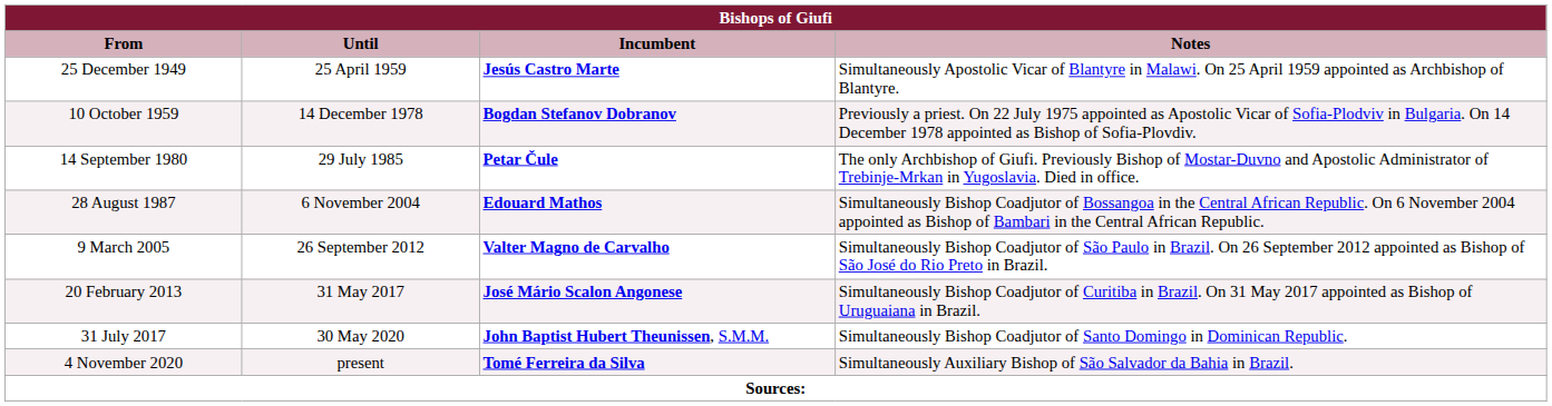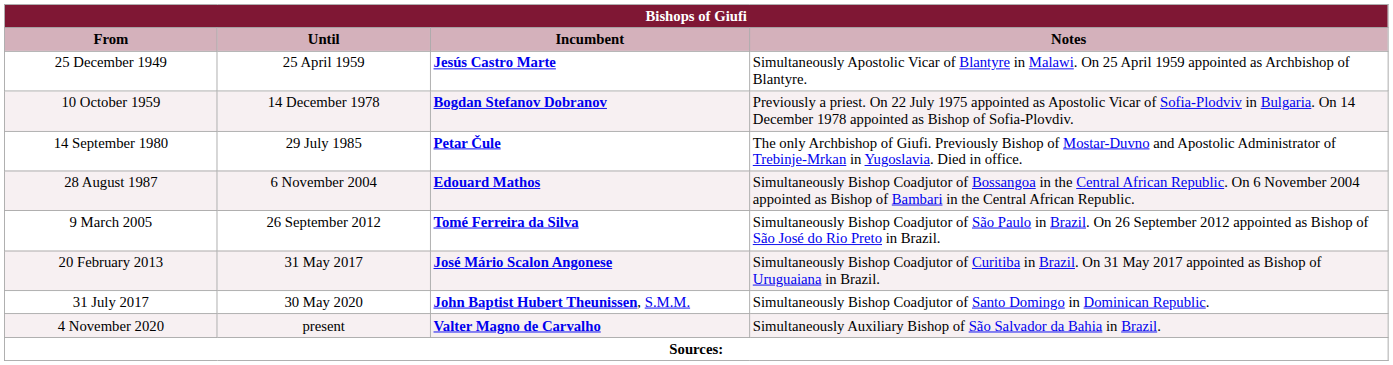9 March 2005 | Bishops of Giufi / Incumbent: Valter Magno de Carvalho -> Tomé Ferreira da Silva
4 November 2020 | Bishops of Giufi / Incumbent: Tomé Ferreira da Silva -> Valter Magno de Carvalho
